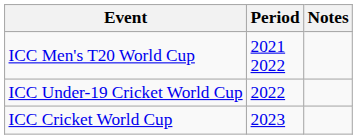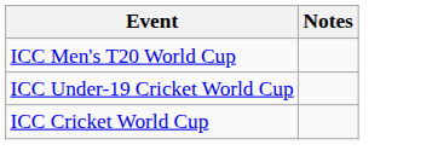- column: Period | 2021 2022 | 2022 | 2023
